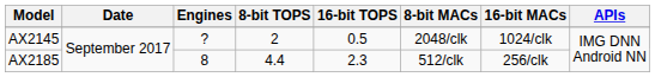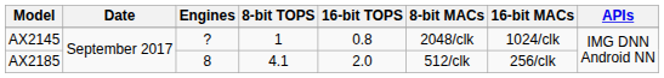AX2145 | 8-bit TOPS: 2 -> 1
AX2145 | 16-bit TOPS: 0.5 -> 0.8
AX2185 | 8-bit TOPS: 4.4 -> 4.1
AX2185 | 16-bit TOPS: 2.3 -> 2.0
